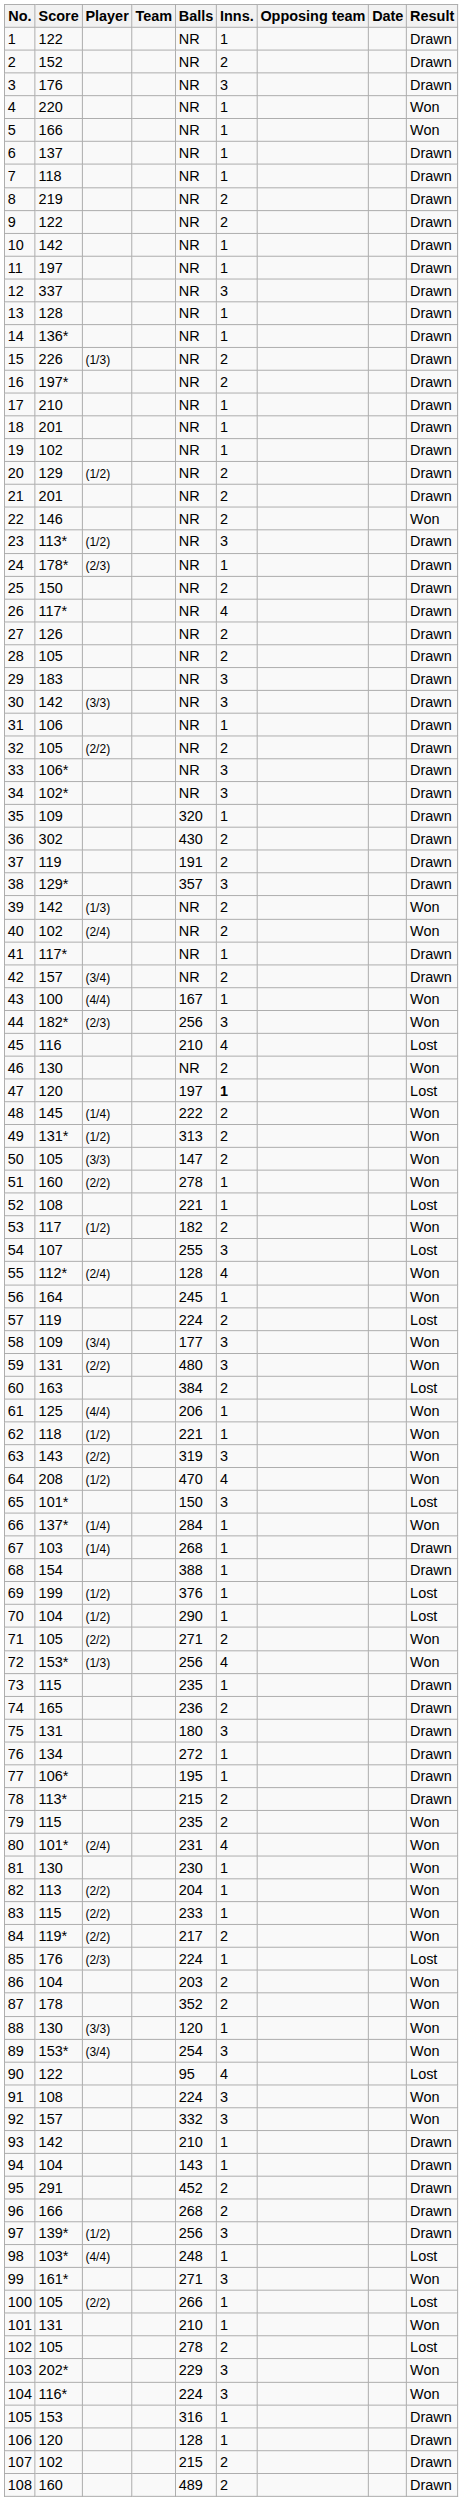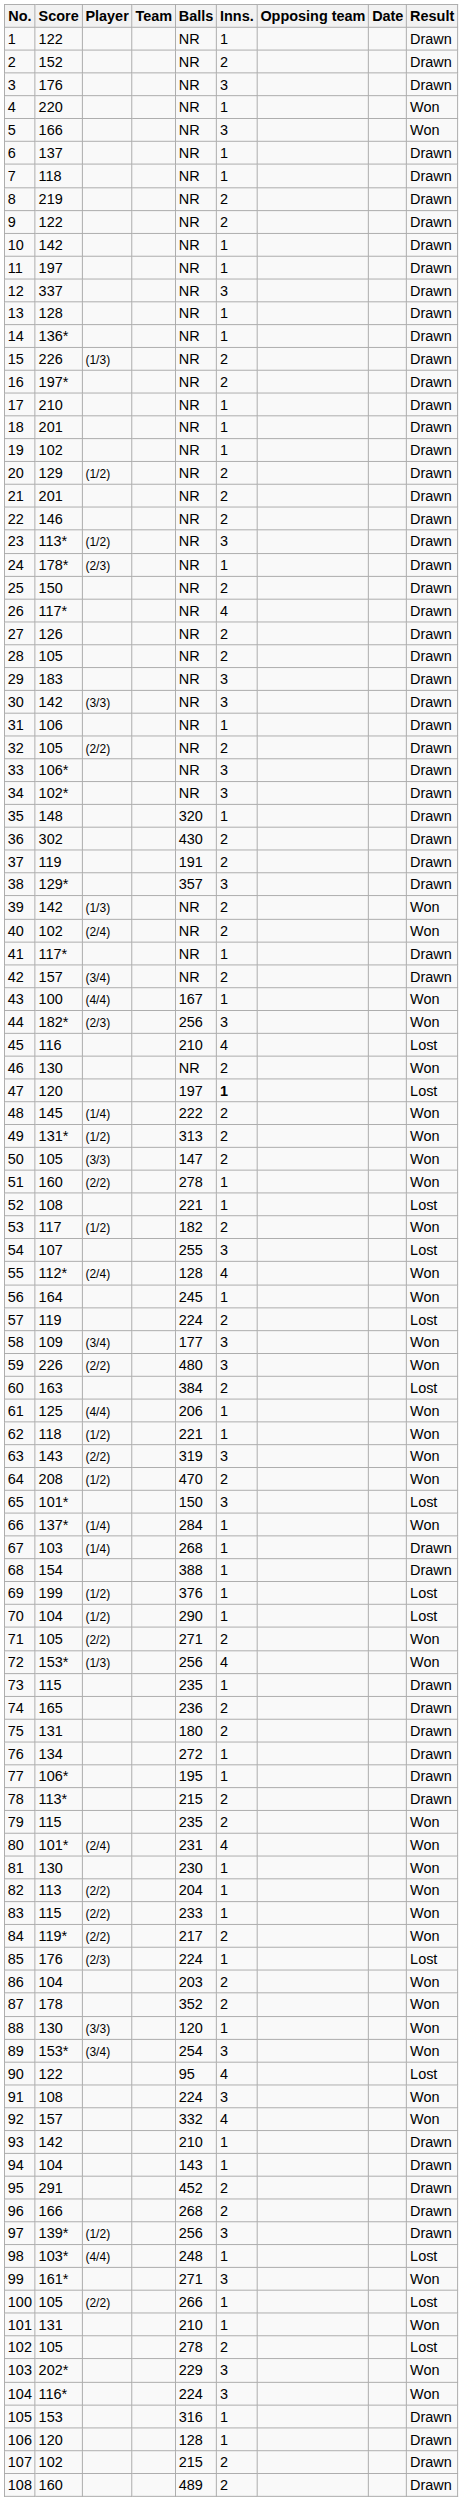5 | Inns.: 1 -> 3
22 | Result: Won -> Drawn
35 | Score: 109 -> 148
59 | Score: 131 -> 226
64 | Inns.: 4 -> 2
75 | Inns.: 3 -> 2
92 | Inns.: 3 -> 4
